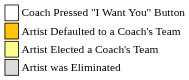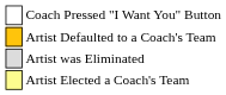rows swapped: Artist Elected a Coach's Team <-> Artist was Eliminated
